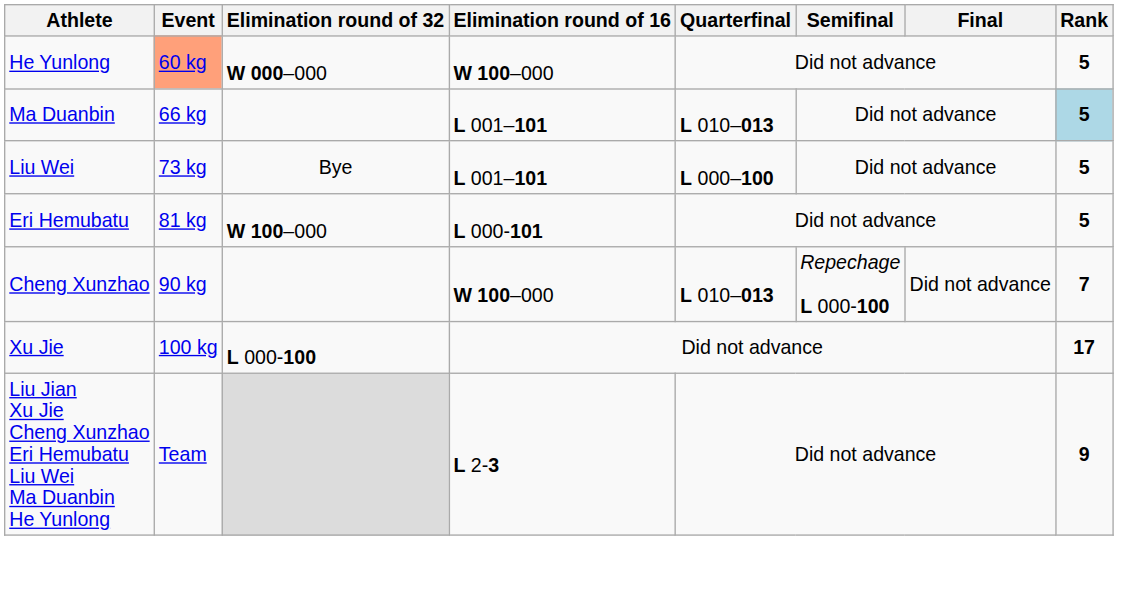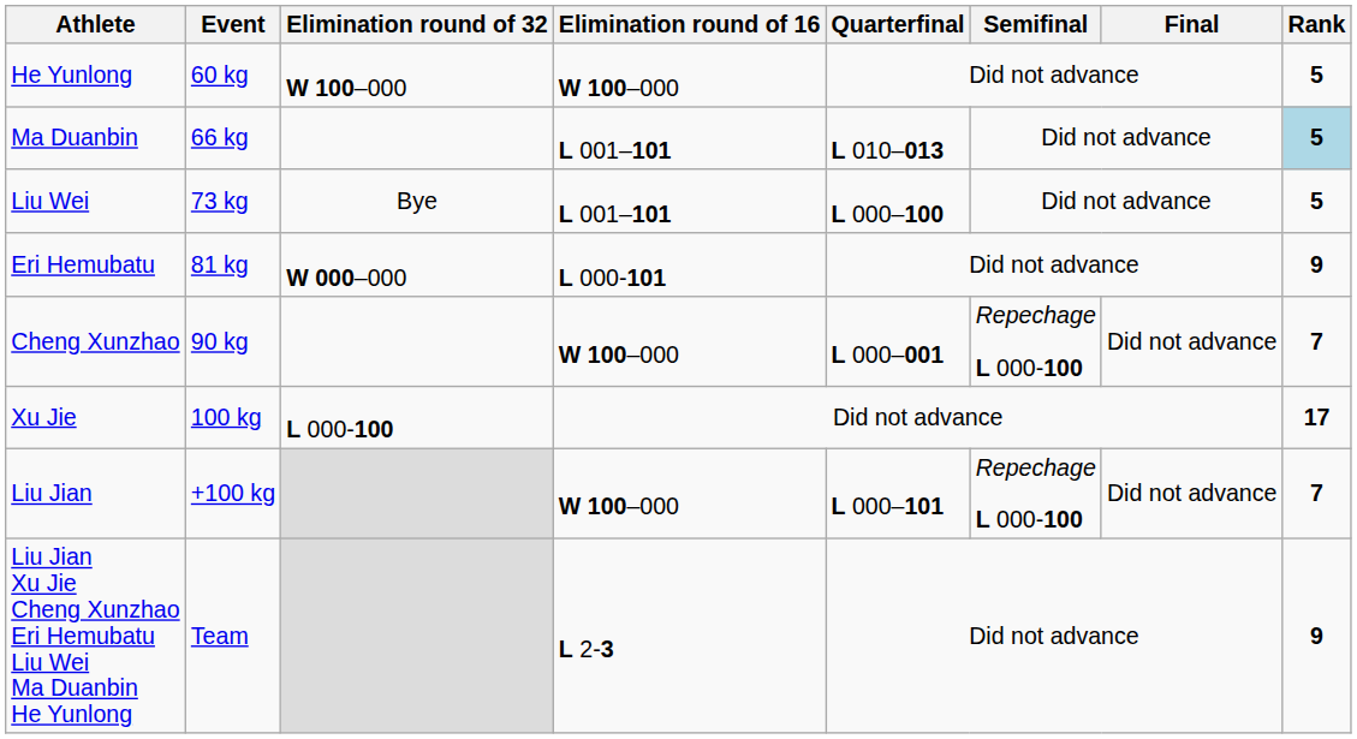He Yunlong | Event: lightsalmon background -> no background
He Yunlong | Elimination round of 32: W 000–000 -> W 100–000
Eri Hemubatu | Elimination round of 32: W 100–000 -> W 000–000
Eri Hemubatu | Rank: 5 -> 9
Cheng Xunzhao | Quarterfinal: L 010–013 -> L 000–001
+ row: Liu Jian | +100 kg | W 100–000 | L 000–101 | Repechage L 000-100 | Did not advance | 7
